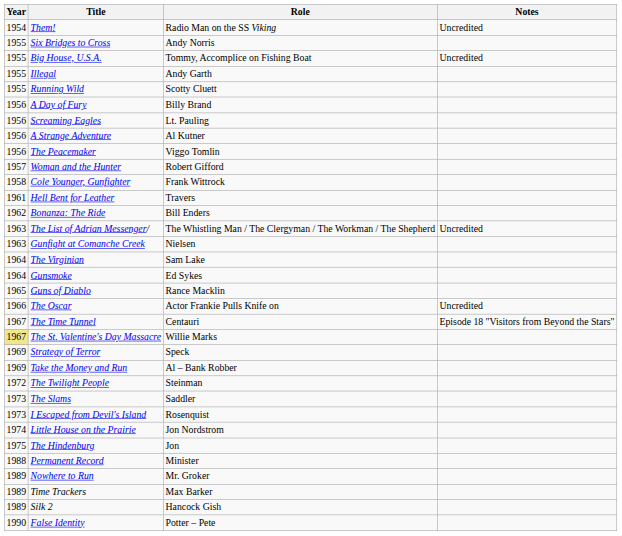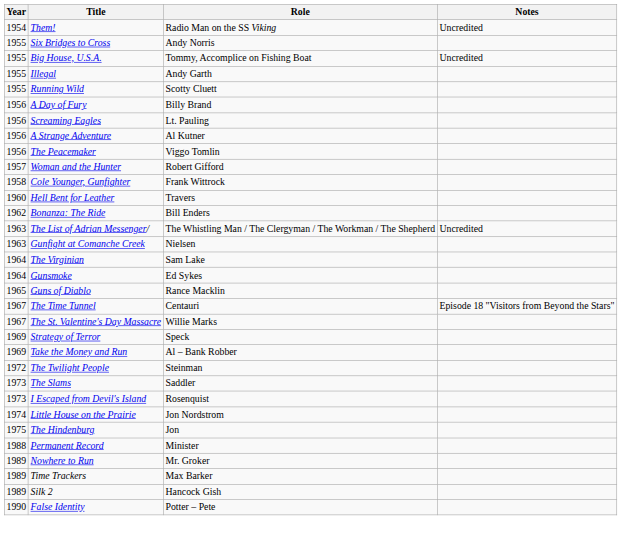Hell Bent for Leather | Year: 1961 -> 1960
- row: 1966 | The Oscar | Actor Frankie Pulls Knife on | Uncredited
The St. Valentine's Day Massacre | Year: khaki background -> no background
